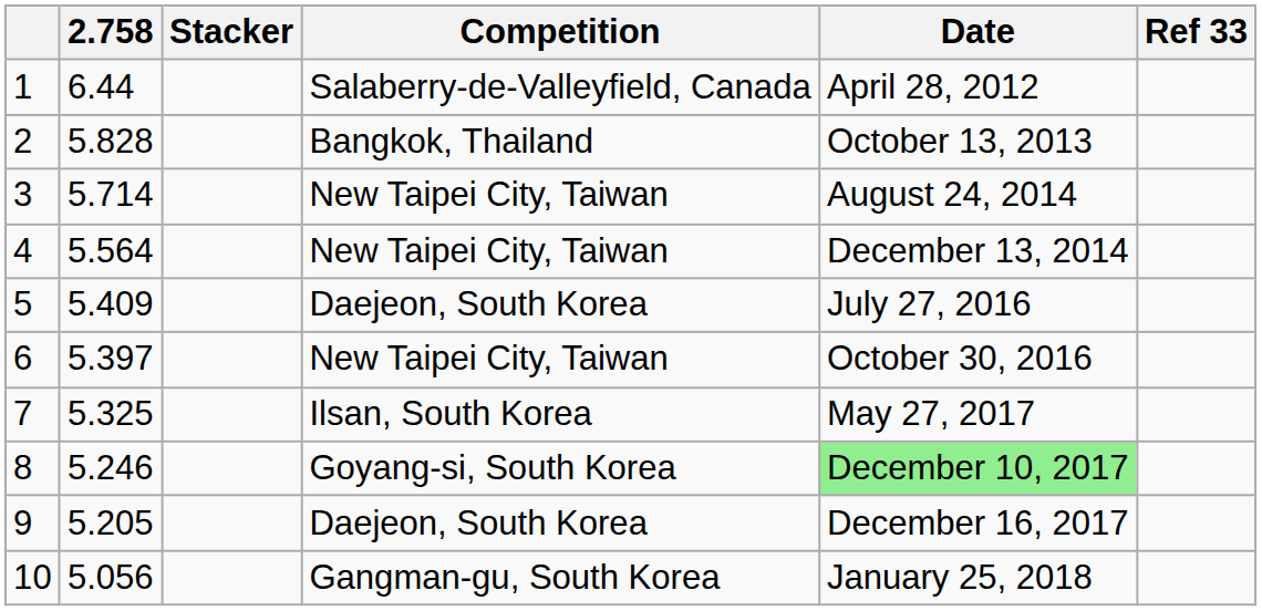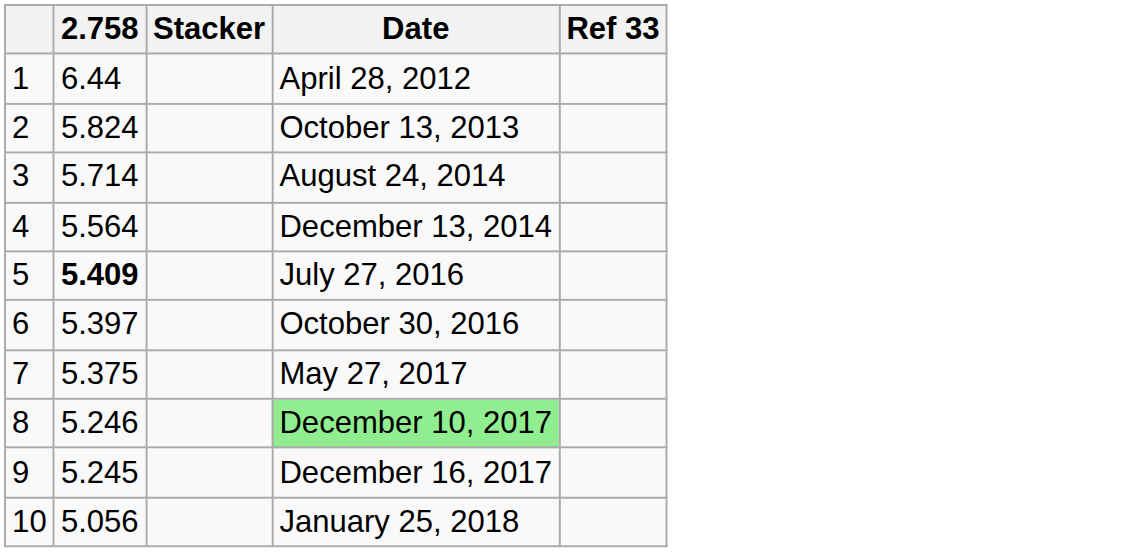- column: Competition | Salaberry-de-Valleyfield, Canada | Bangkok, Thailand | New Taipei City, Taiwan | New Taipei City, Taiwan | Daejeon, South Korea | New Taipei City, Taiwan | Ilsan, South Korea | Goyang-si, South Korea | Daejeon, South Korea | Gangman-gu, South Korea
2 | 2.758: 5.828 -> 5.824
5 | 2.758: normal -> bold
7 | 2.758: 5.325 -> 5.375
9 | 2.758: 5.205 -> 5.245
